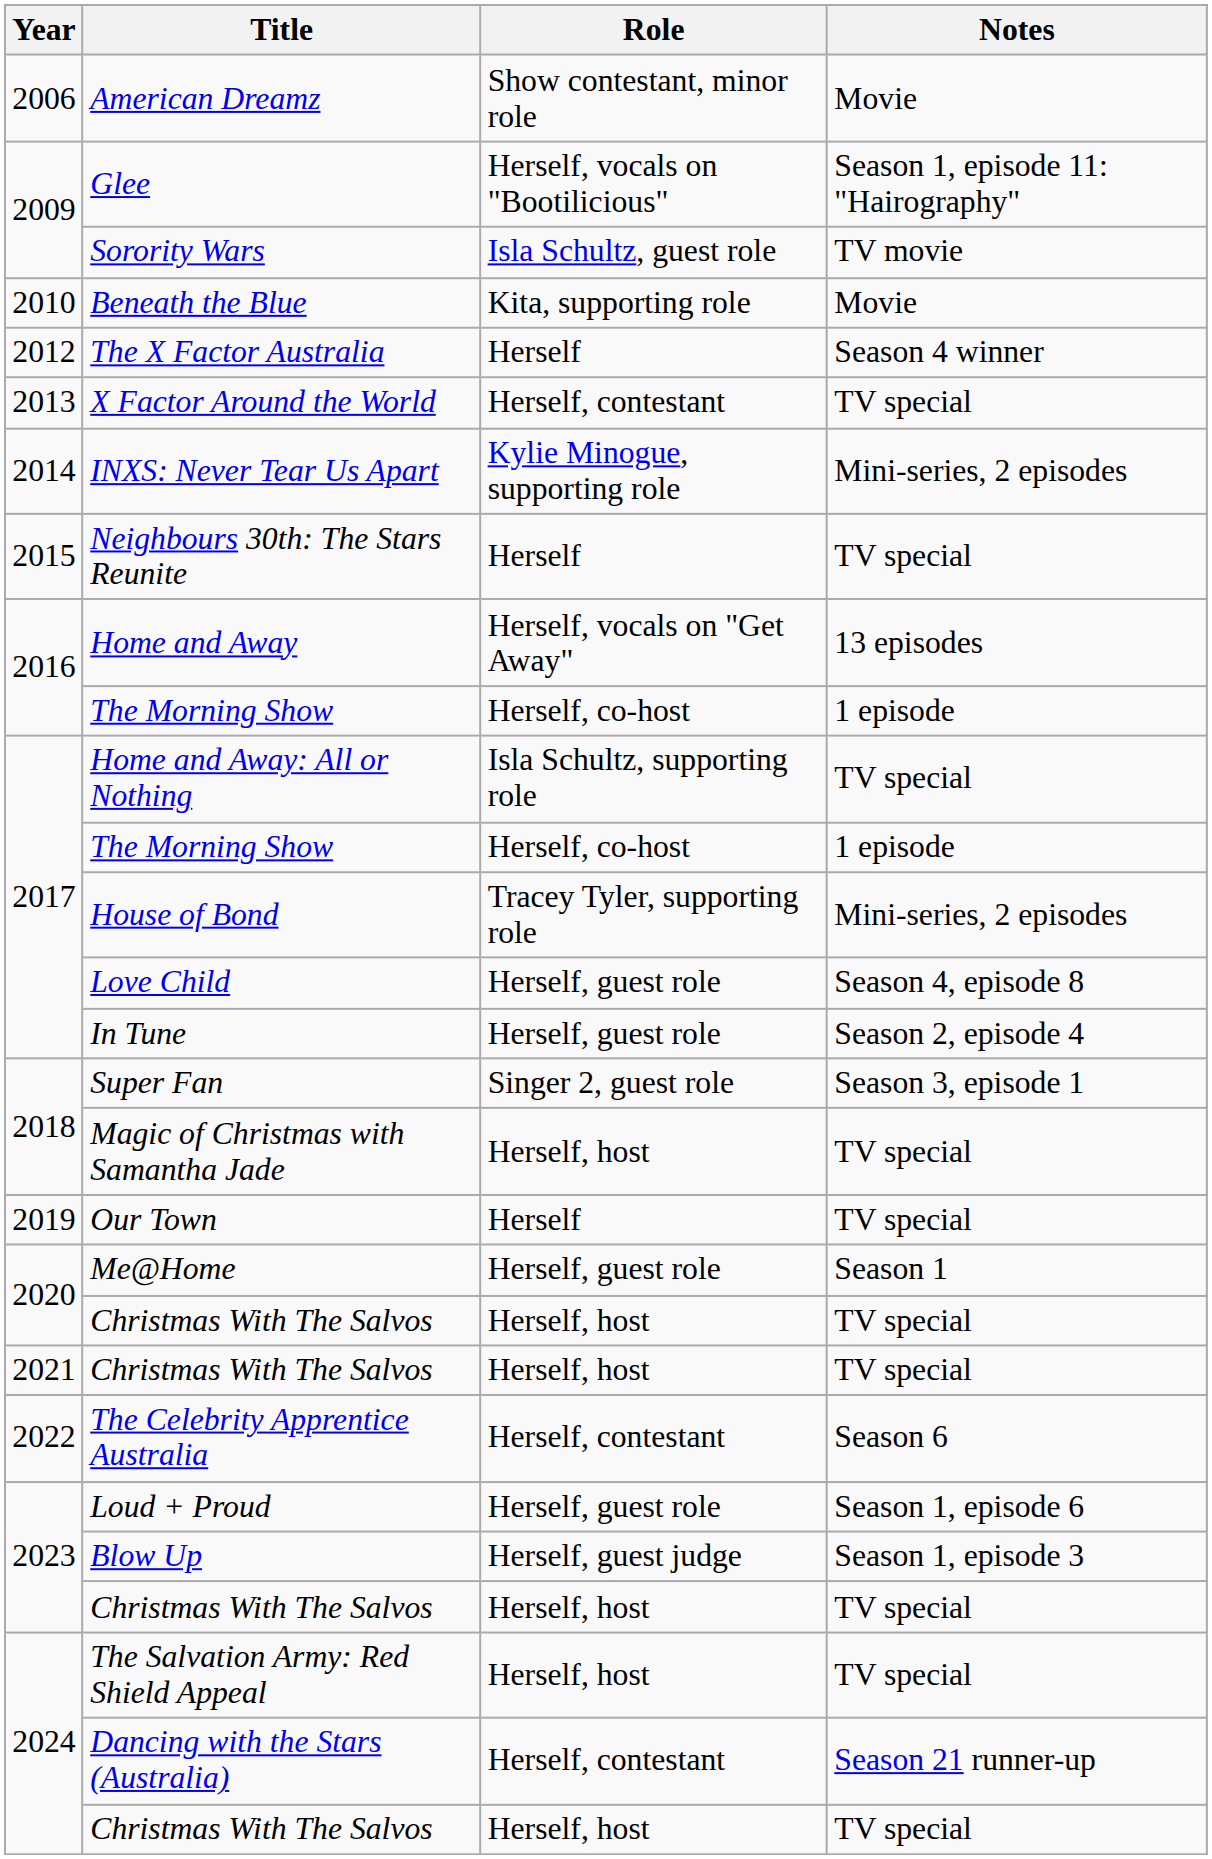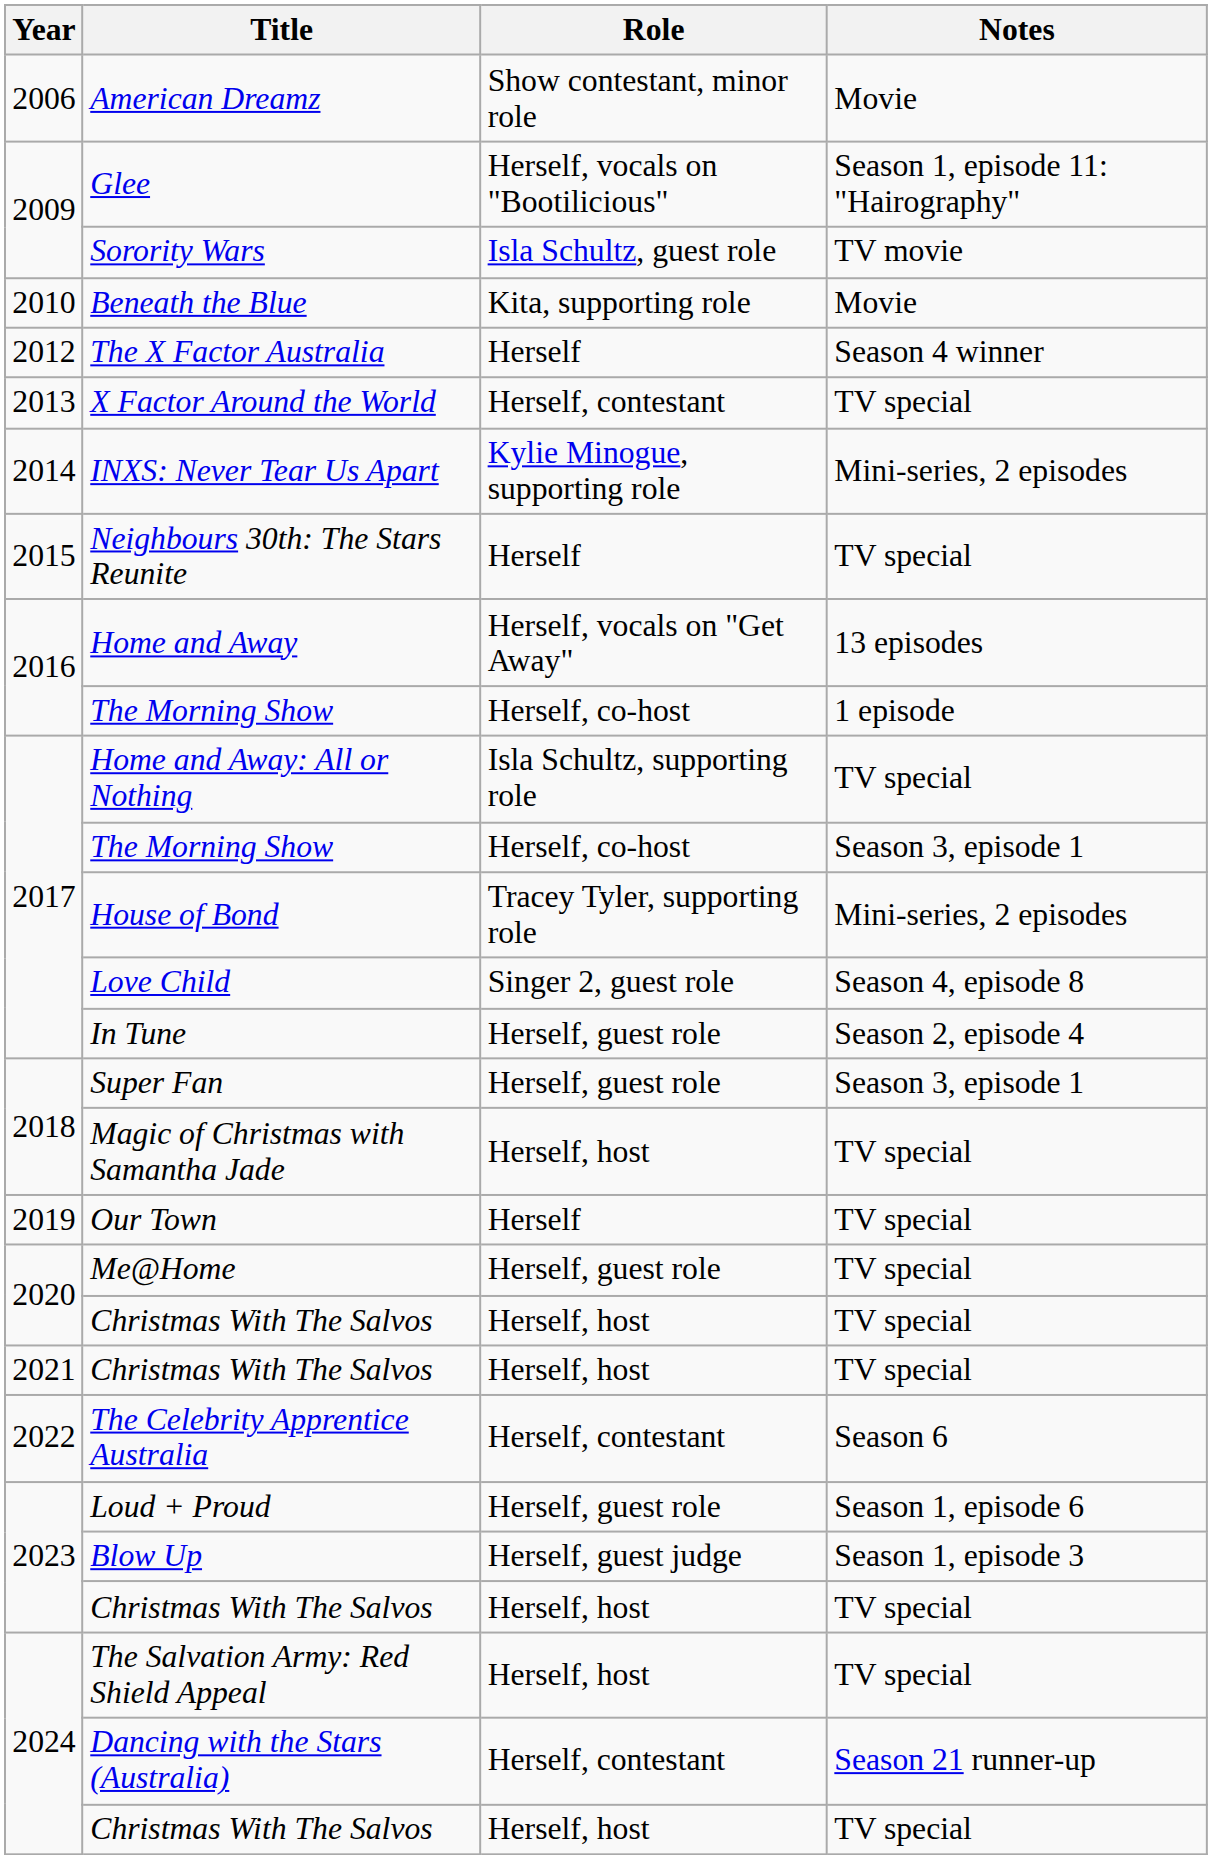2017 / The Morning Show | Notes: 1 episode -> Season 3, episode 1
Love Child | Role: Herself, guest role -> Singer 2, guest role
Super Fan | Role: Singer 2, guest role -> Herself, guest role
Me@Home | Notes: Season 1 -> TV special
